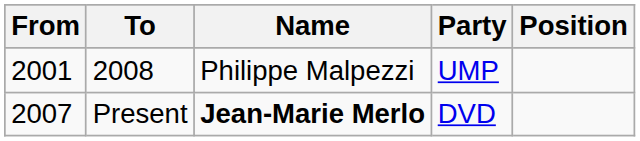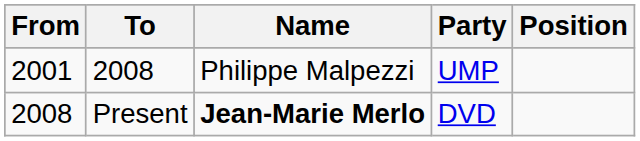Present | From: 2007 -> 2008
